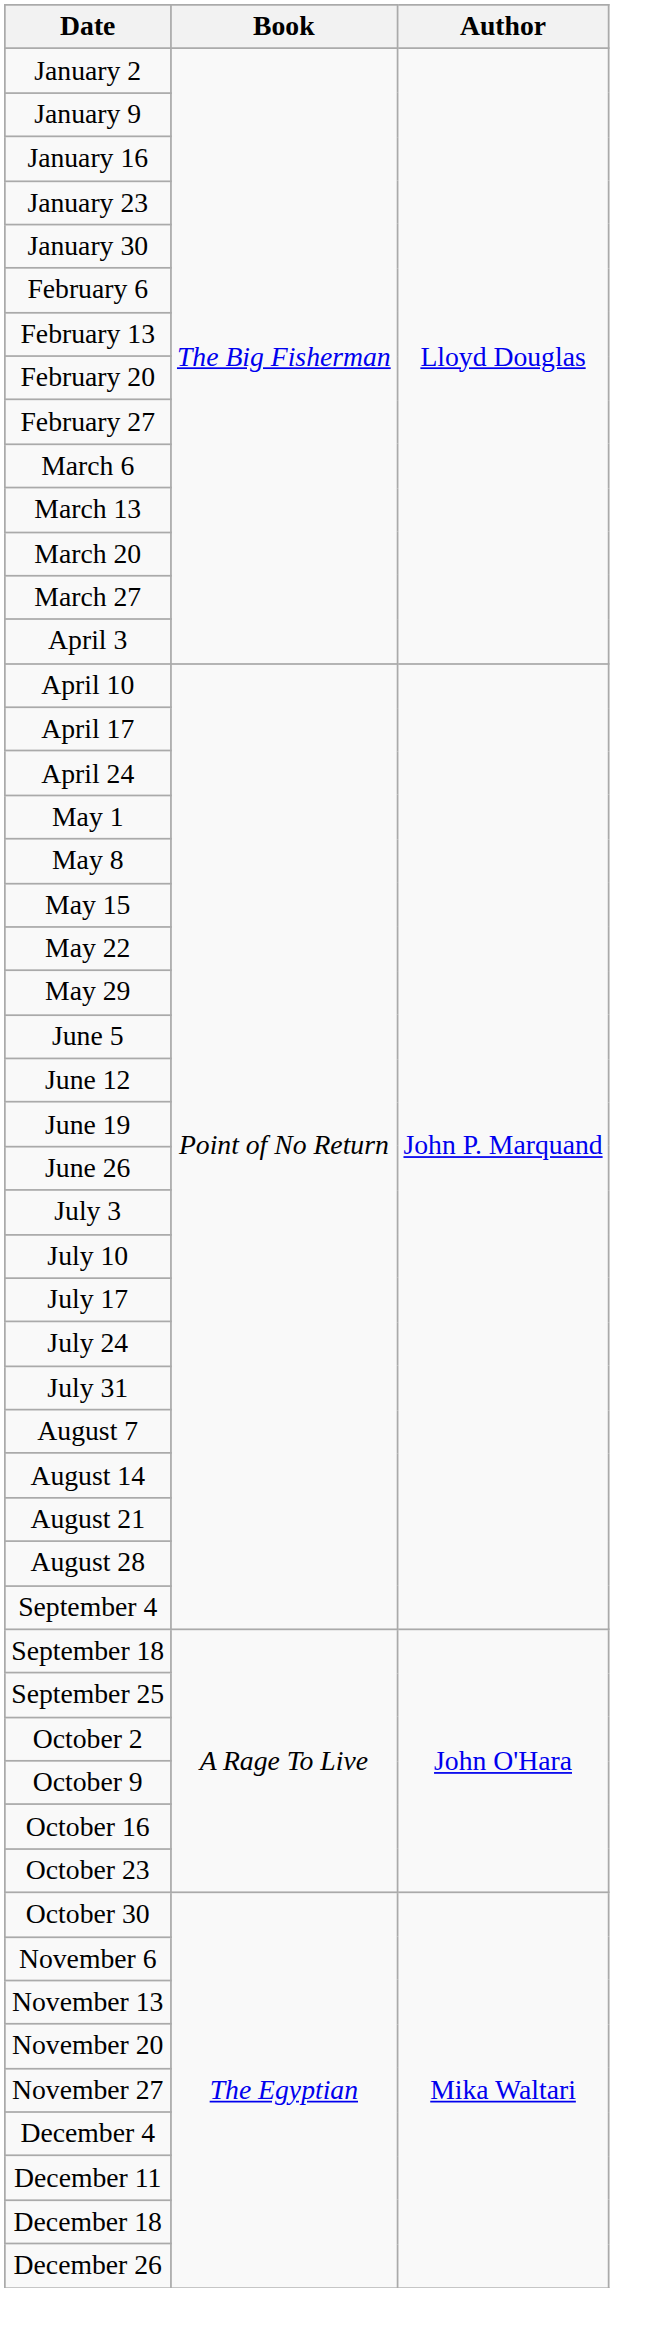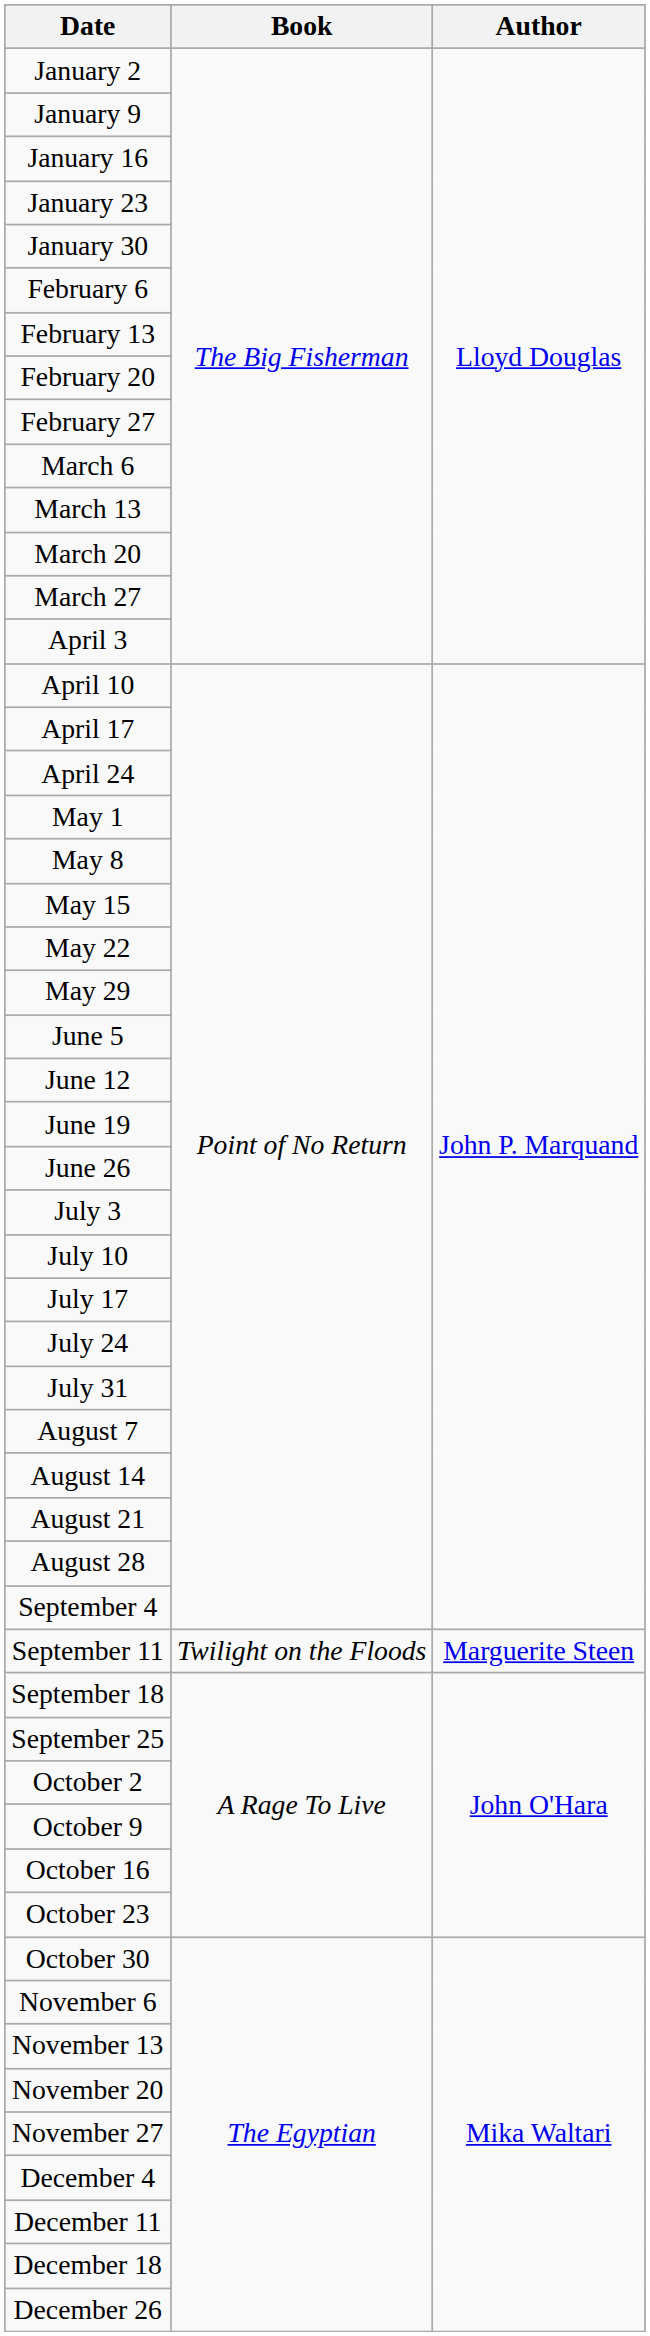+ row: September 11 | Twilight on the Floods | Marguerite Steen
